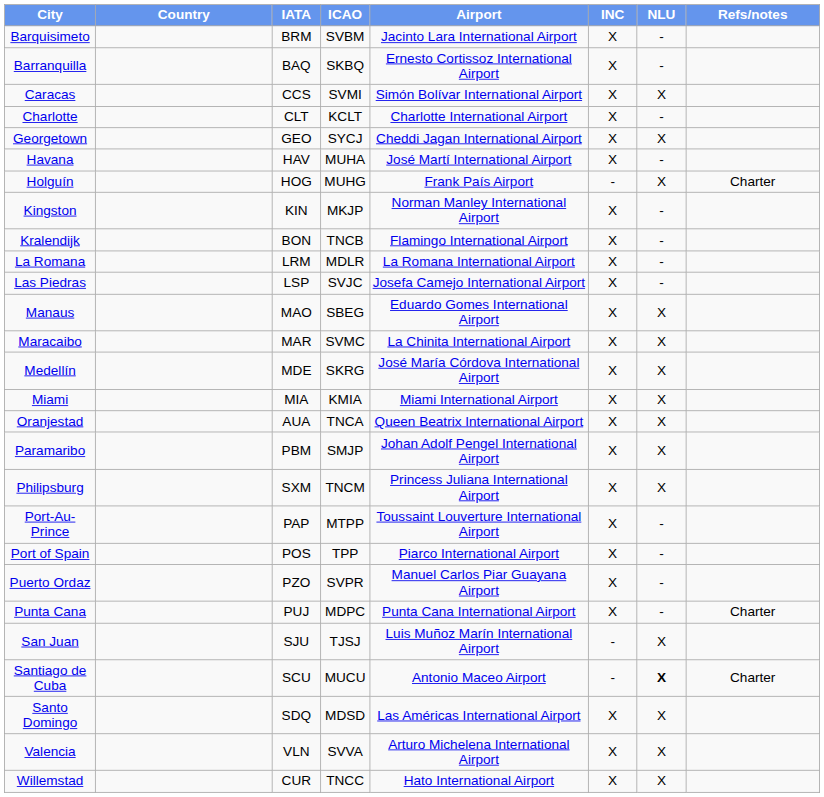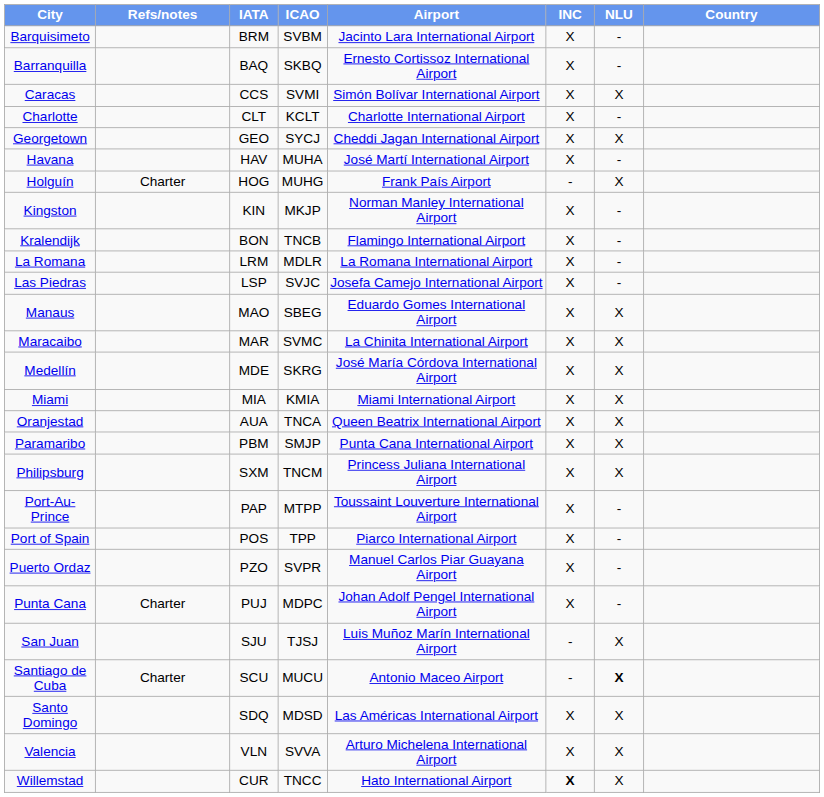columns swapped: Country <-> Refs/notes
Paramaribo | Airport: Johan Adolf Pengel International Airport -> Punta Cana International Airport
Punta Cana | Airport: Punta Cana International Airport -> Johan Adolf Pengel International Airport
Willemstad | INC: normal -> bold
